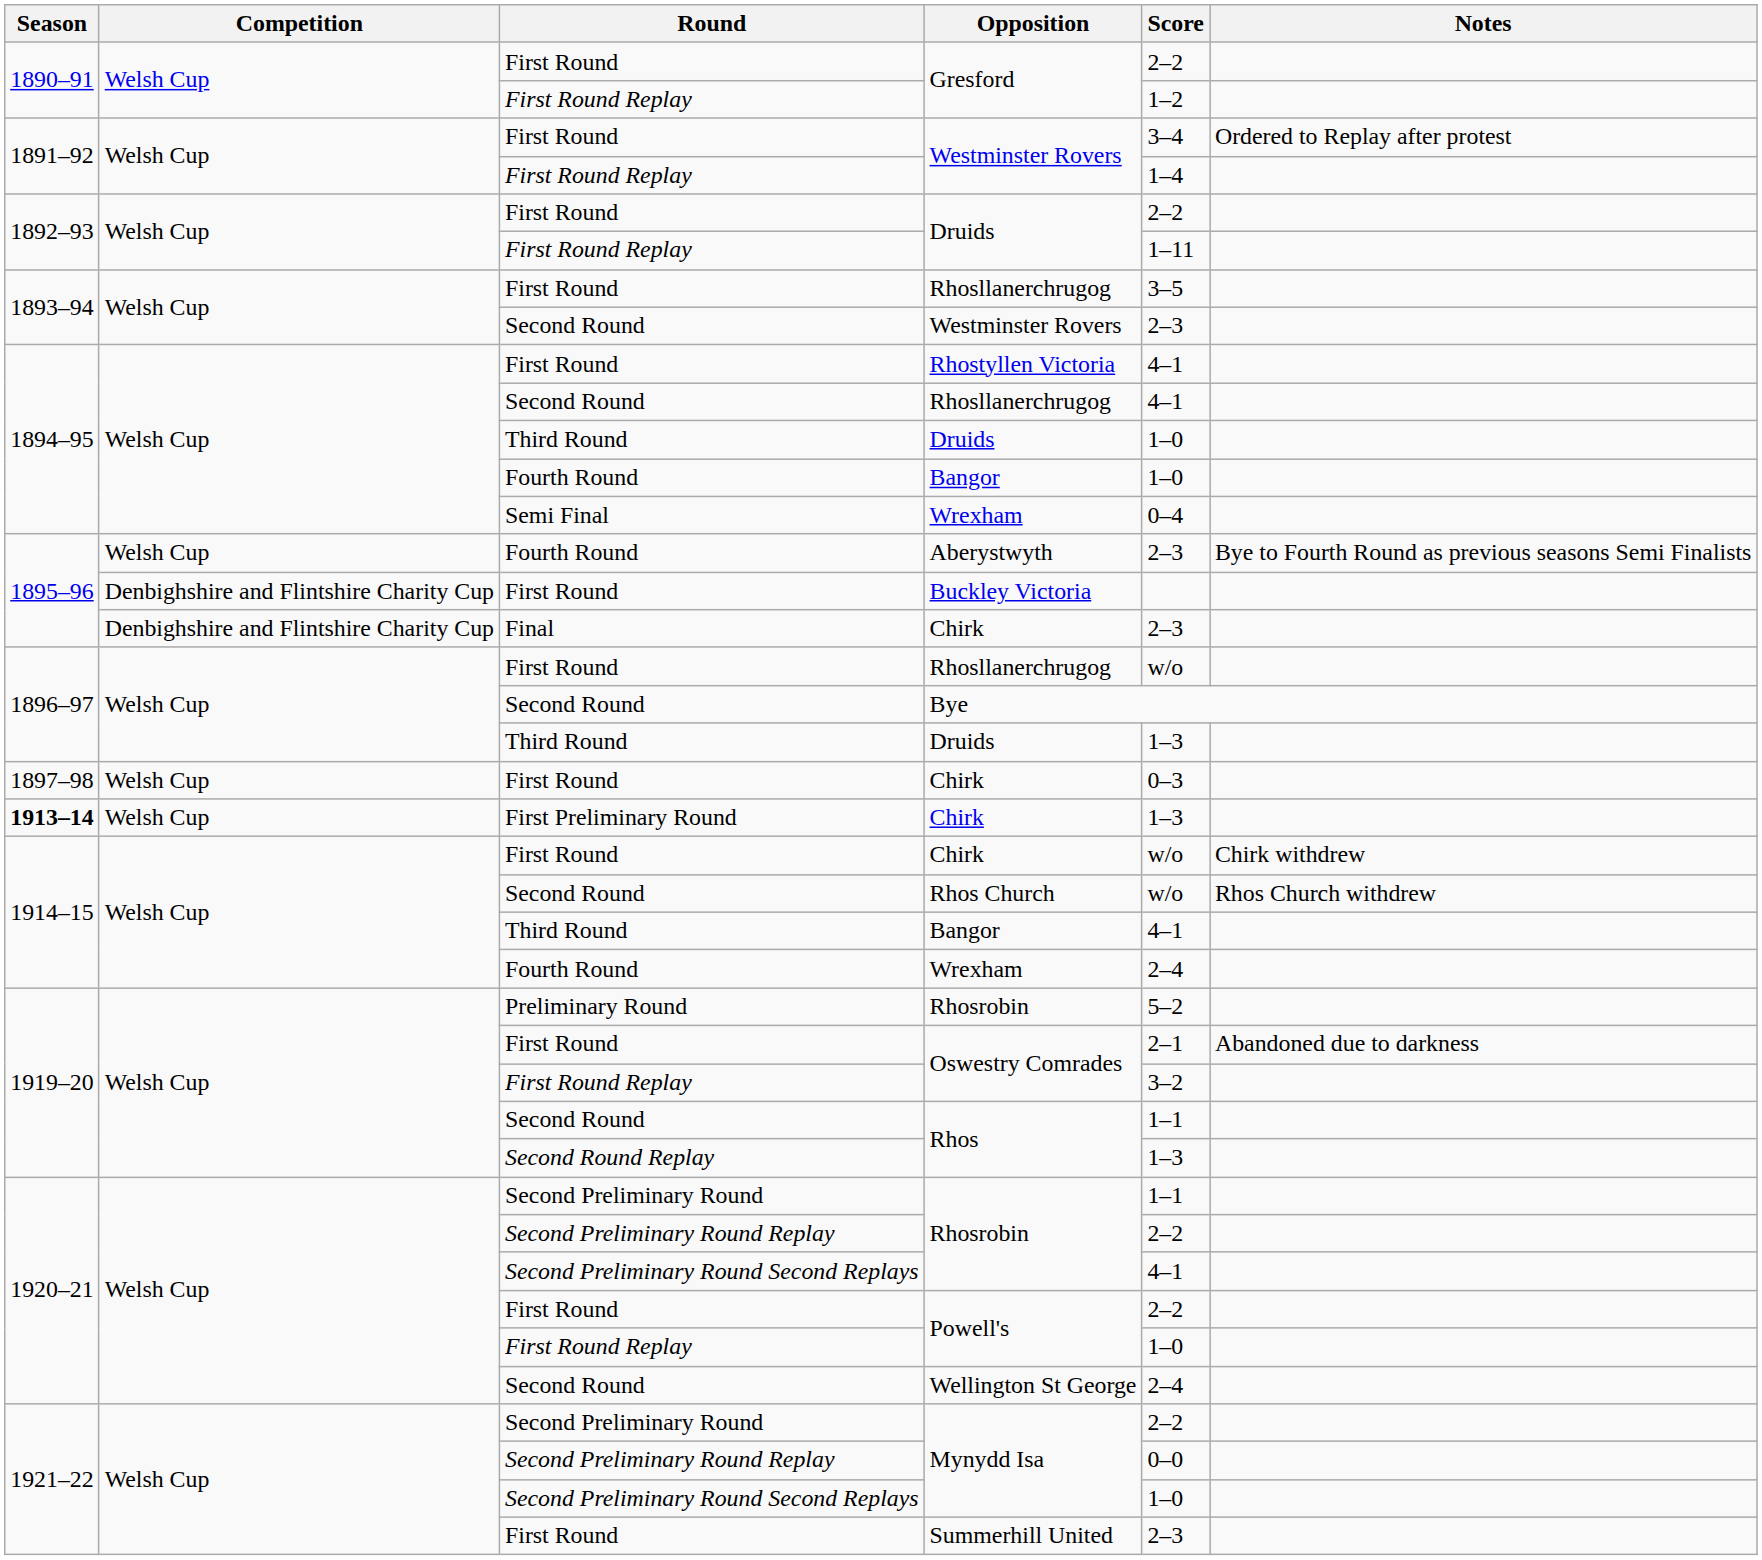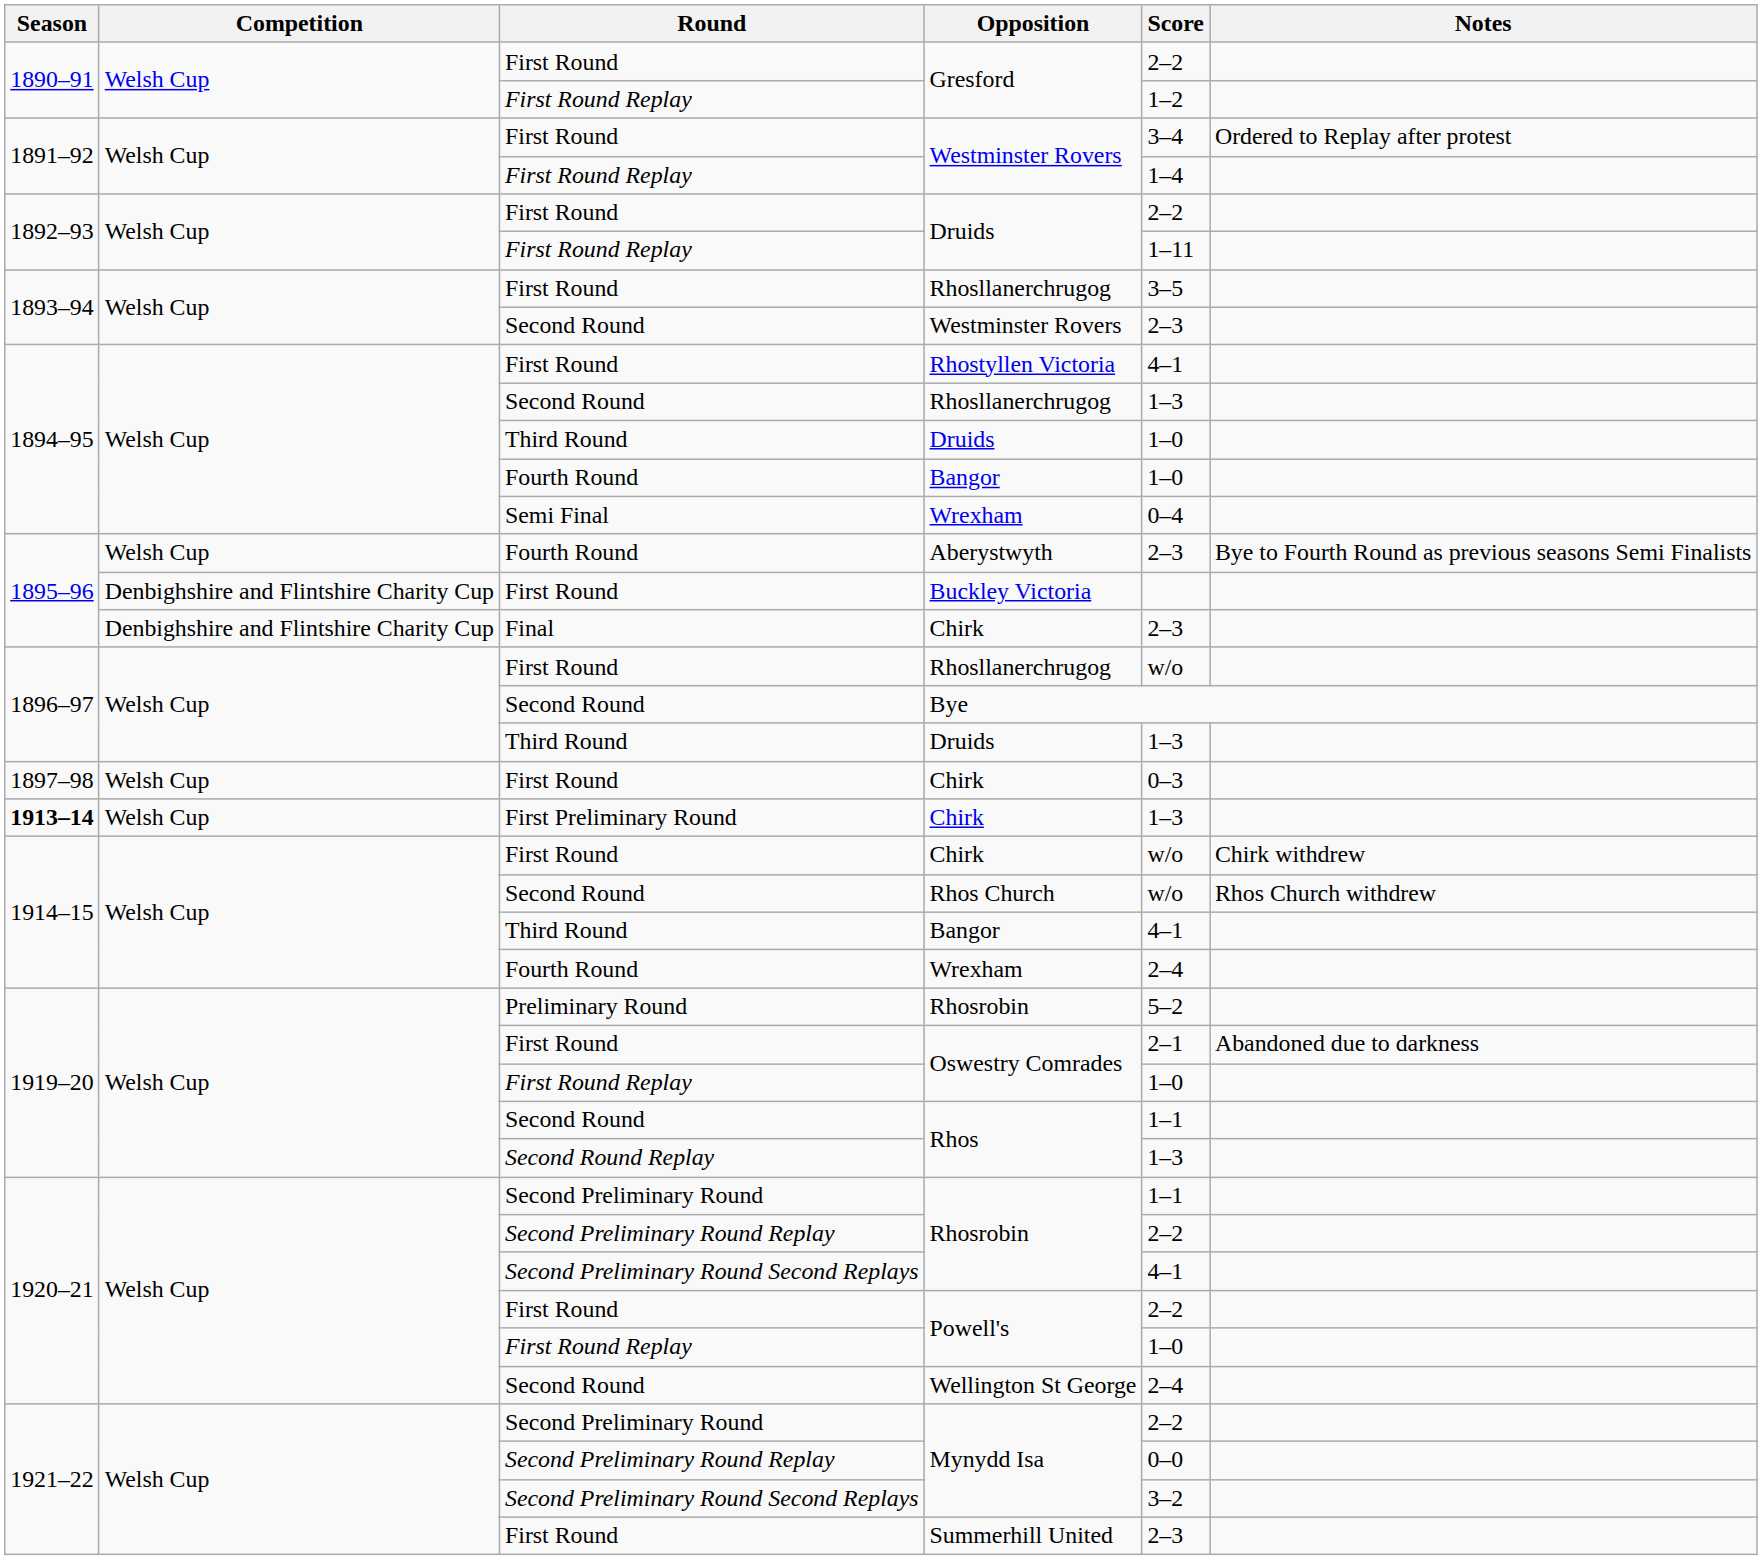Second Round / Rhosllanerchrugog | Score: 4–1 -> 1–3
First Round Replay / Oswestry Comrades | Score: 3–2 -> 1–0
Second Preliminary Round Second Replays / Mynydd Isa | Score: 1–0 -> 3–2
